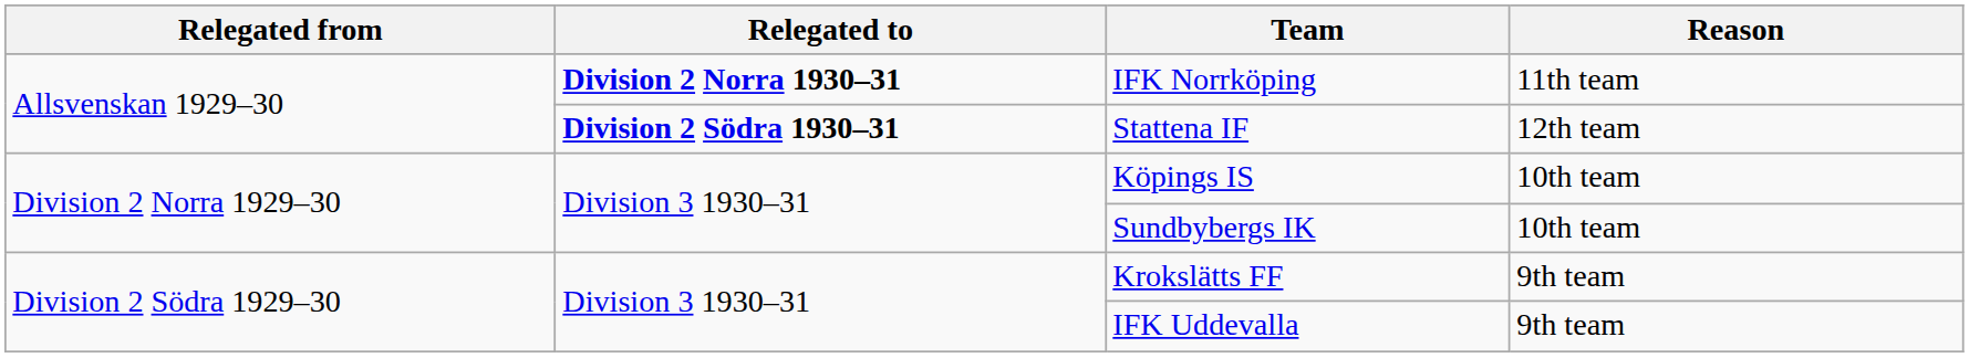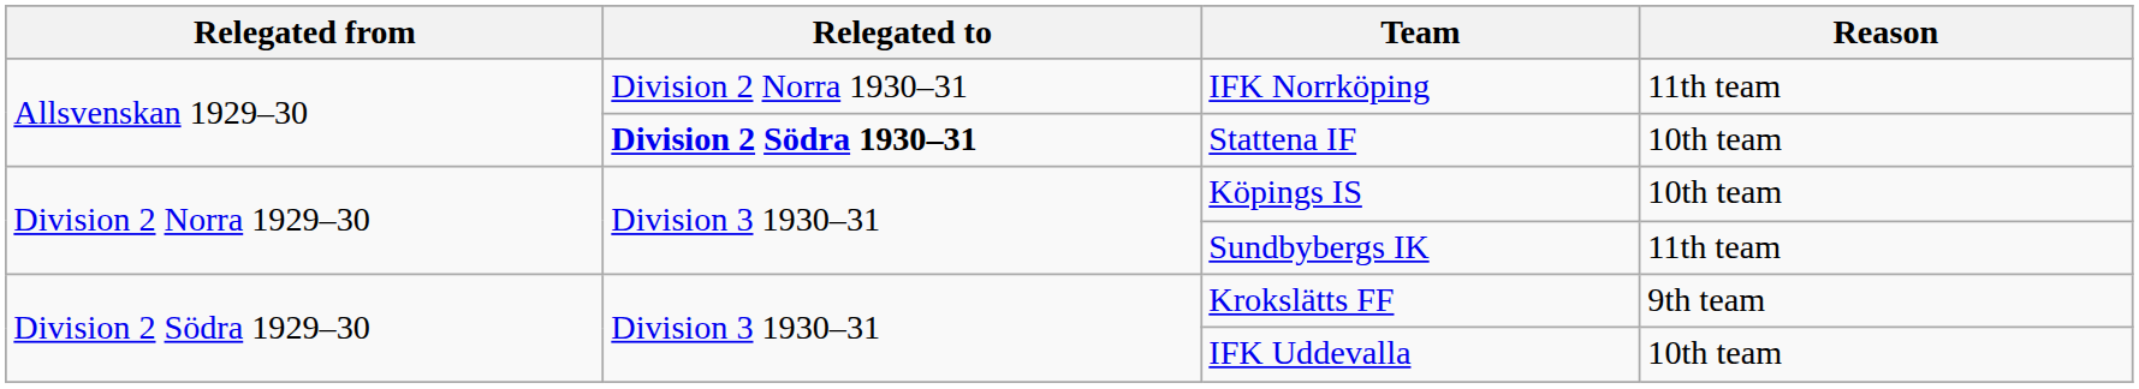IFK Norrköping | Relegated to: bold -> normal
Stattena IF | Reason: 12th team -> 10th team
Sundbybergs IK | Reason: 10th team -> 11th team
IFK Uddevalla | Reason: 9th team -> 10th team
